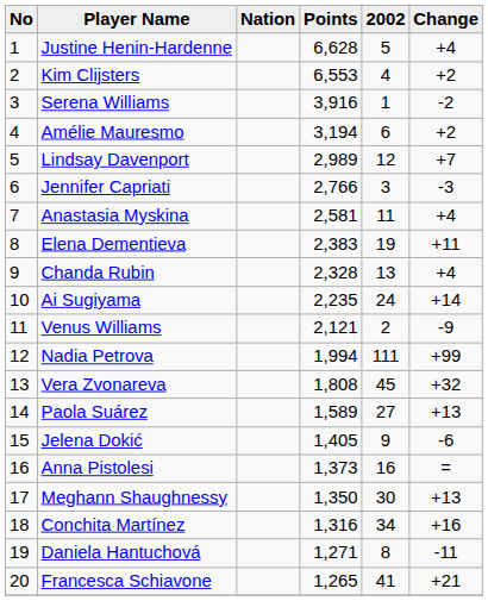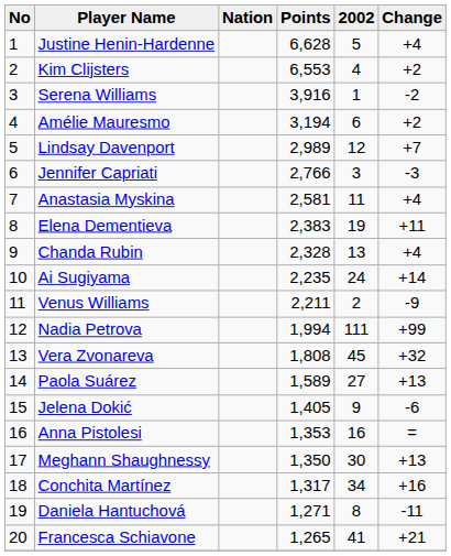Venus Williams | Points: 2,121 -> 2,211
Anna Pistolesi | Points: 1,373 -> 1,353
Conchita Martínez | Points: 1,316 -> 1,317
